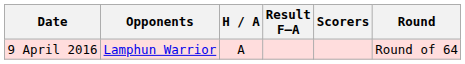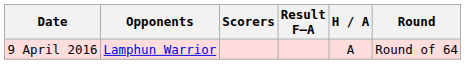columns swapped: H / A <-> Scorers
